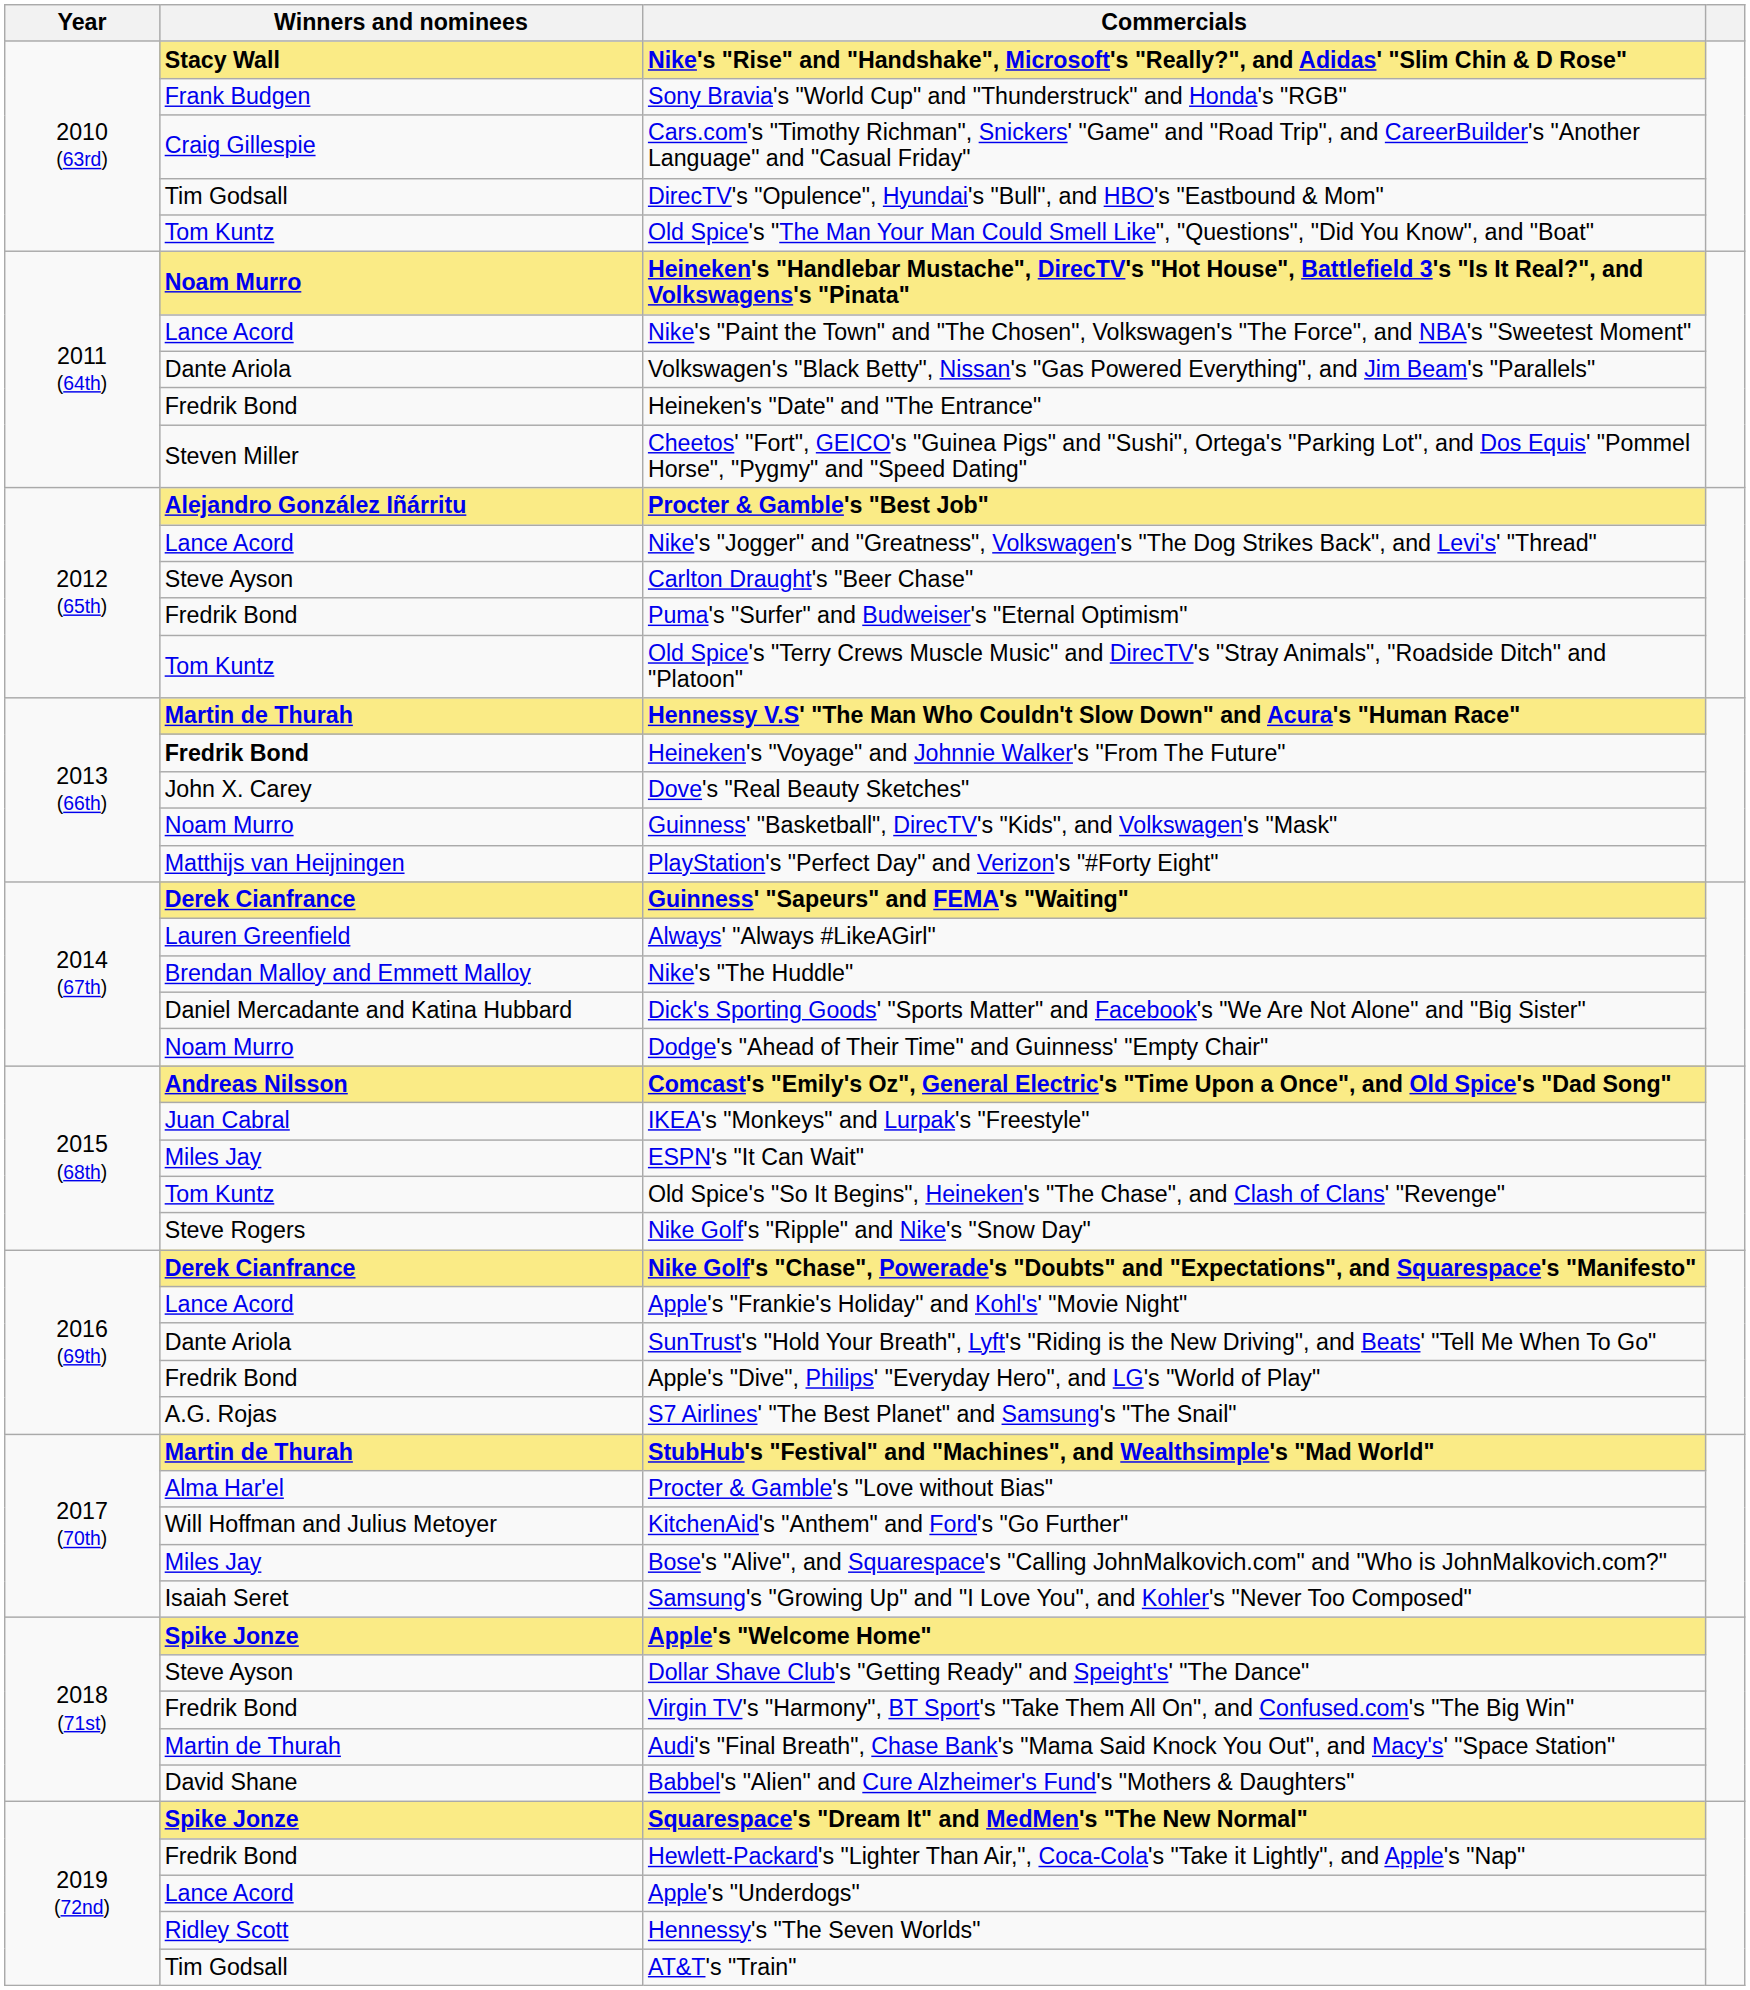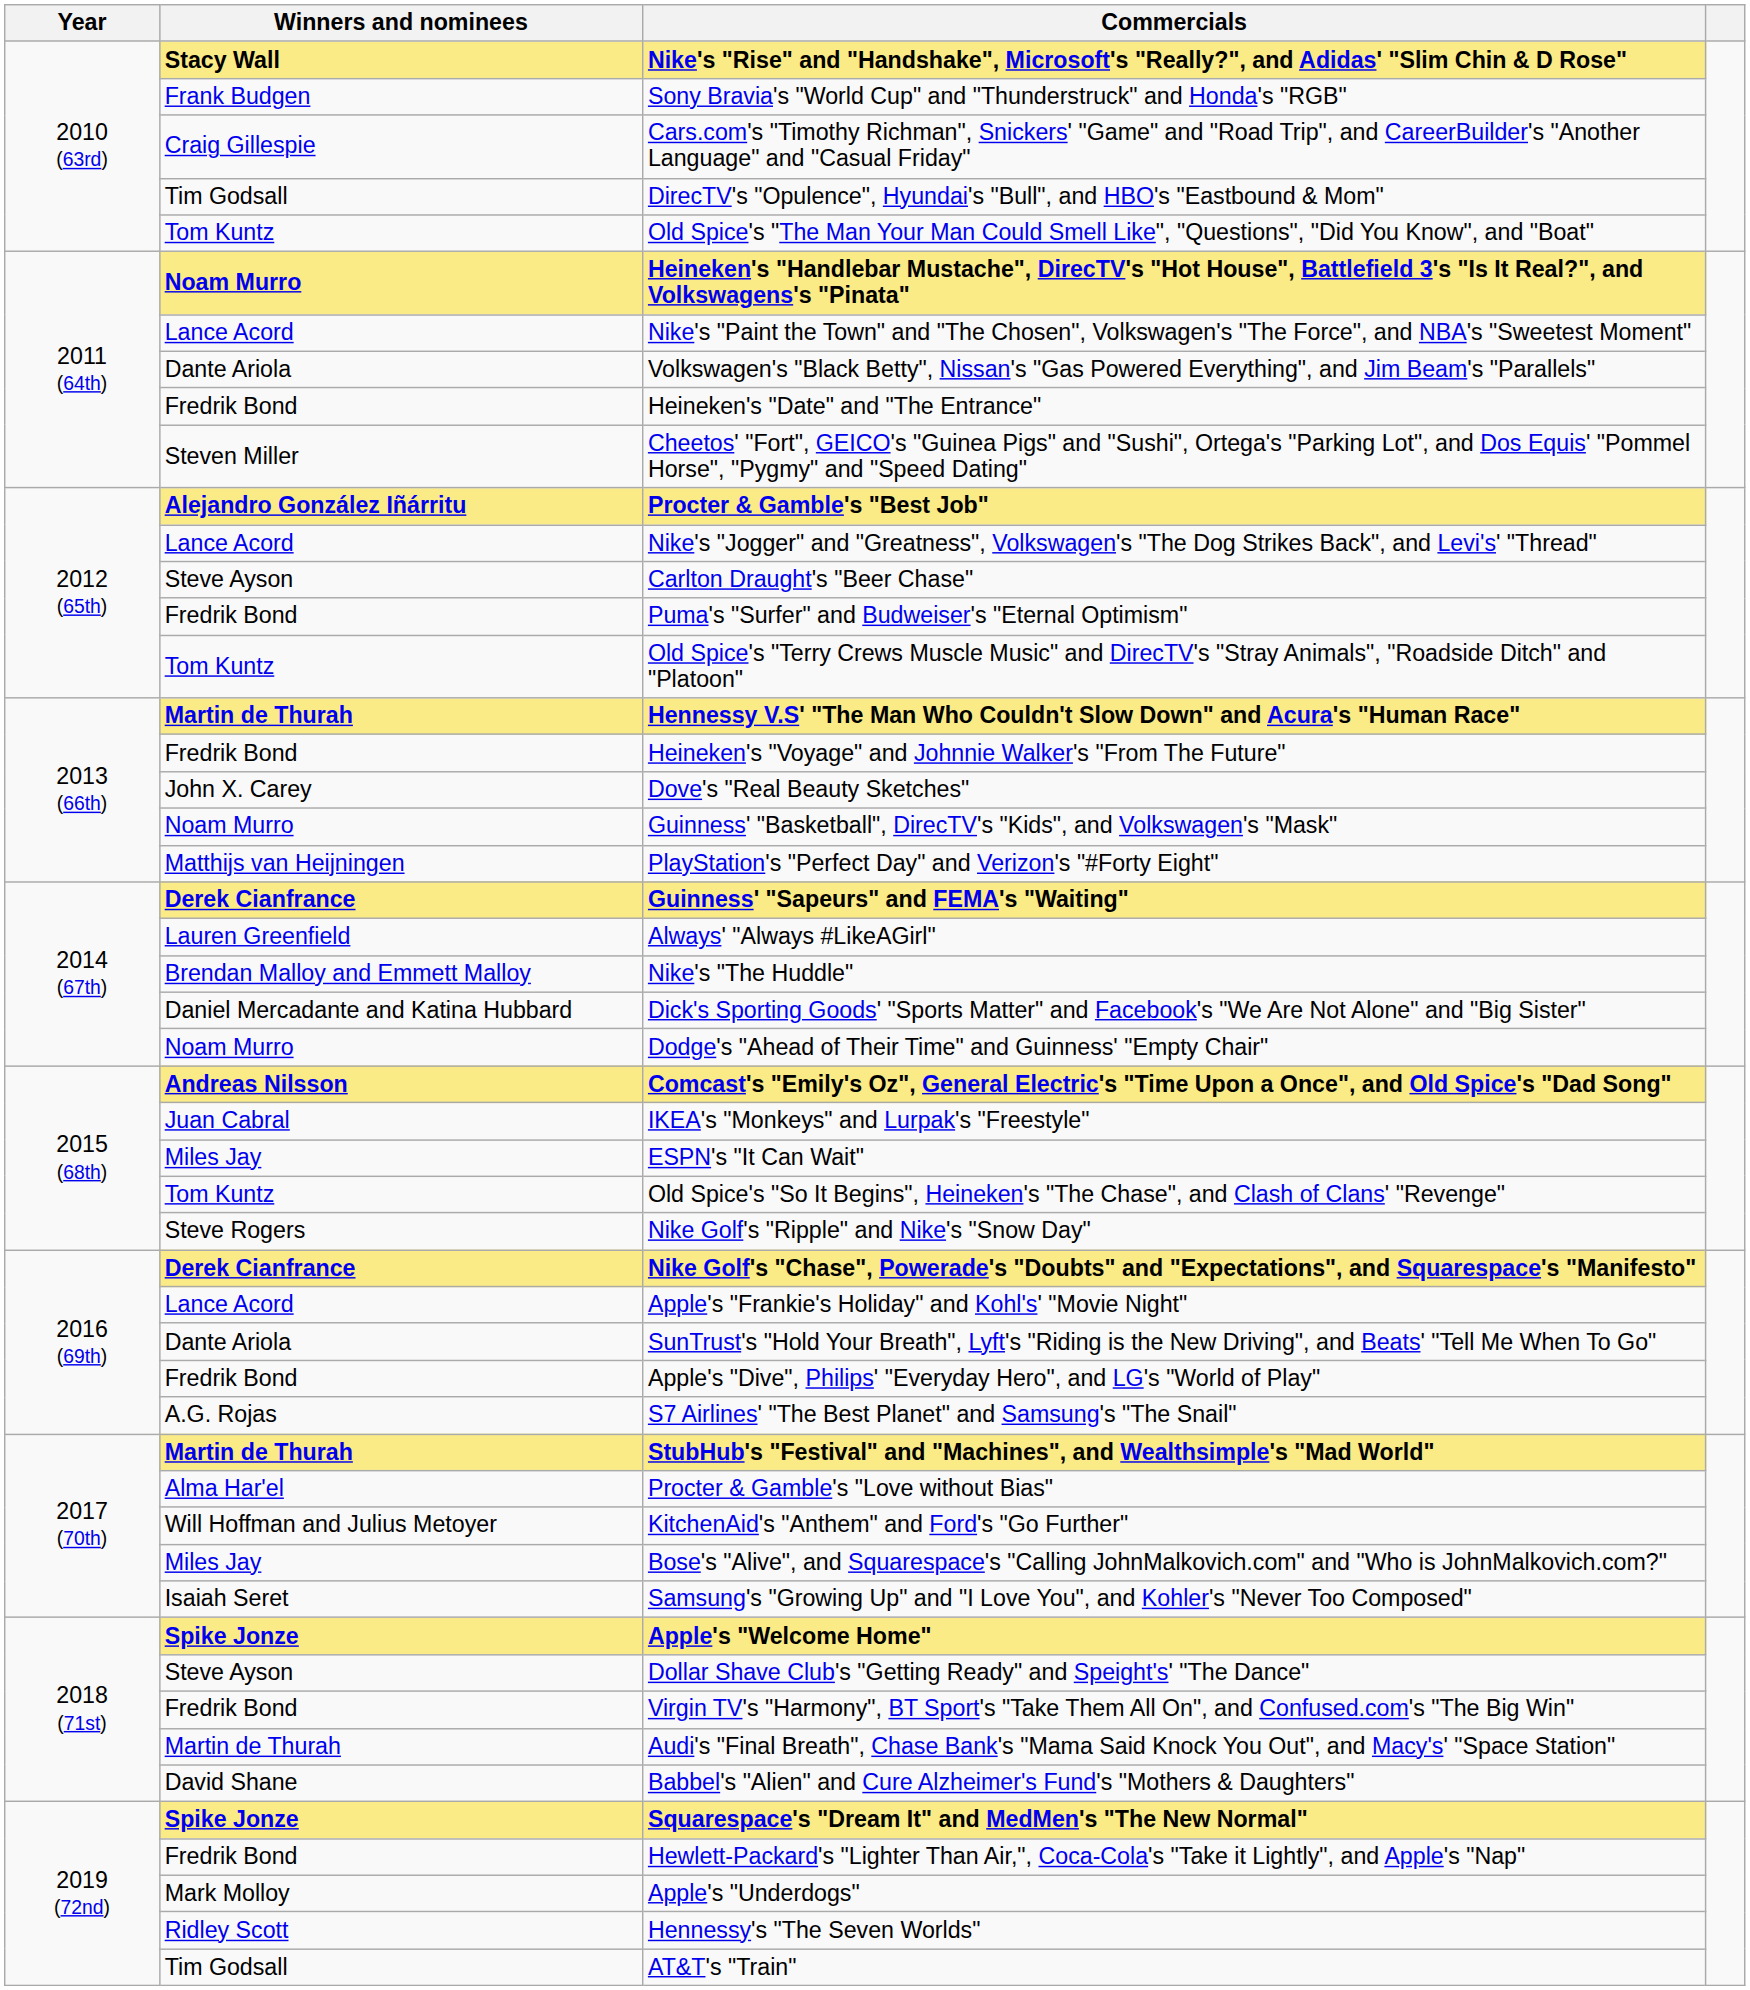Heineken's "Voyage" and Johnnie Walker's "From The Future" | Winners and nominees: bold -> normal
Apple's "Underdogs" | Winners and nominees: Lance Acord -> Mark Molloy
